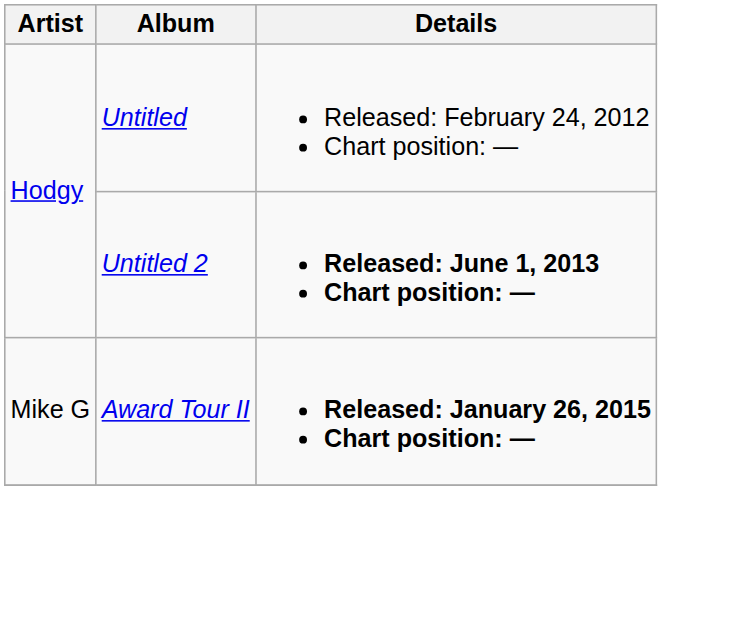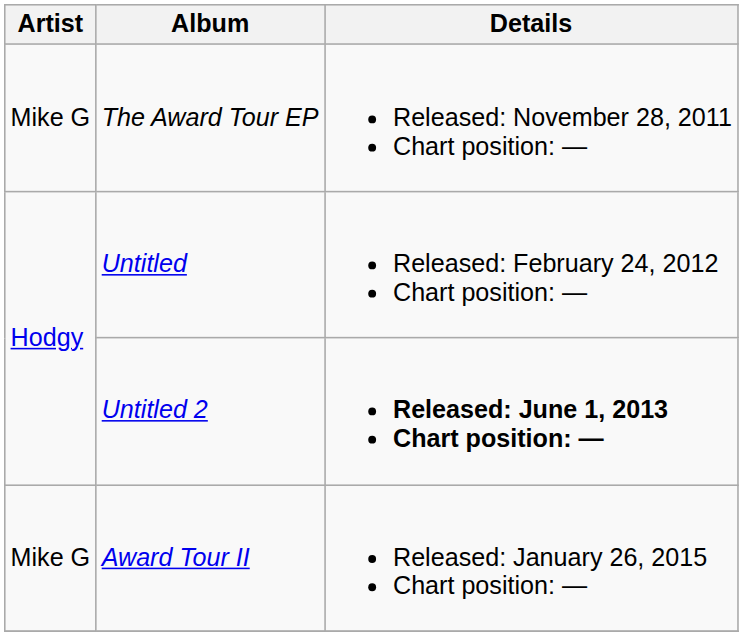+ row: Mike G | The Award Tour EP | Released: November 28, 2011 Chart position: —
Award Tour II | Details: bold -> normal
